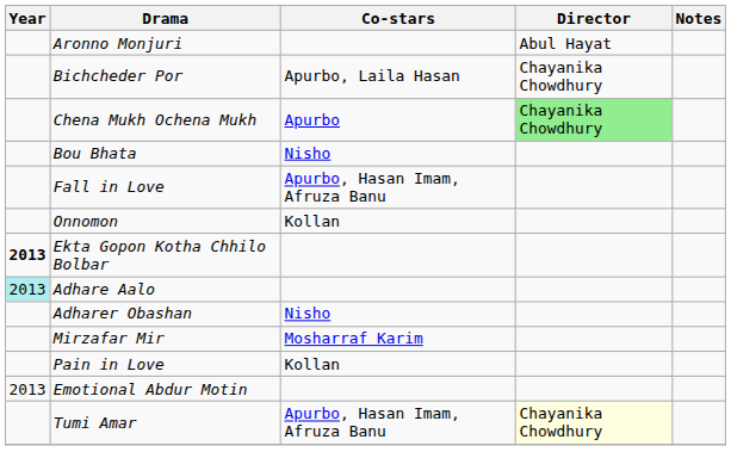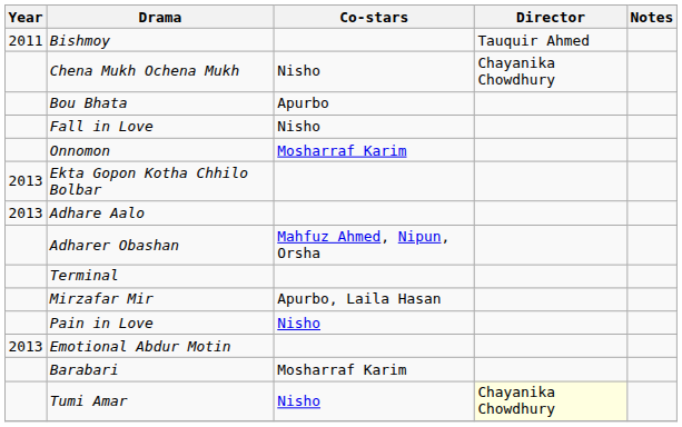+ row: 2011 | Bishmoy | Tauquir Ahmed
- row: Aronno Monjuri | Abul Hayat
- row: Bichcheder Por | Apurbo, Laila Hasan | Chayanika Chowdhury
Chena Mukh Ochena Mukh | Co-stars: Apurbo -> Nisho
Chena Mukh Ochena Mukh | Director: lightgreen background -> no background
Bou Bhata | Co-stars: Nisho -> Apurbo
Fall in Love | Co-stars: Apurbo, Hasan Imam, Afruza Banu -> Nisho
Onnomon | Co-stars: Kollan -> Mosharraf Karim
Ekta Gopon Kotha Chhilo Bolbar | Year: bold -> normal
Adhare Aalo | Year: paleturquoise background -> no background
Adharer Obashan | Co-stars: Nisho -> Mahfuz Ahmed, Nipun, Orsha
+ row: Terminal
Mirzafar Mir | Co-stars: Mosharraf Karim -> Apurbo, Laila Hasan
Pain in Love | Co-stars: Kollan -> Nisho
+ row: Barabari | Mosharraf Karim
Tumi Amar | Co-stars: Apurbo, Hasan Imam, Afruza Banu -> Nisho
